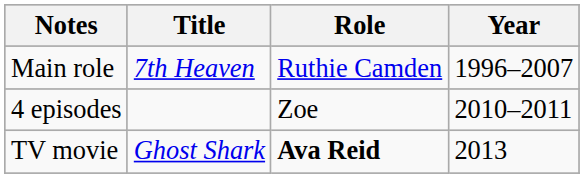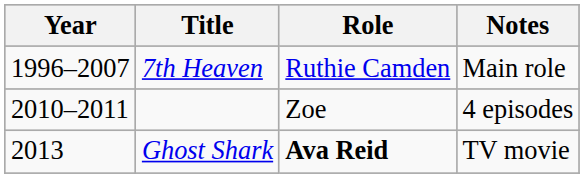columns swapped: Year <-> Notes
